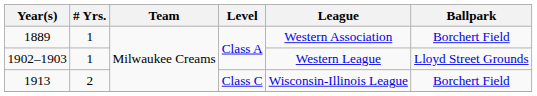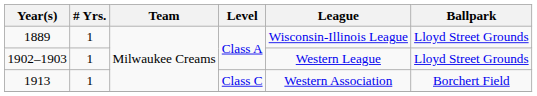1889 | League: Western Association -> Wisconsin-Illinois League
1889 | Ballpark: Borchert Field -> Lloyd Street Grounds
1913 | # Yrs.: 2 -> 1
1913 | League: Wisconsin-Illinois League -> Western Association
